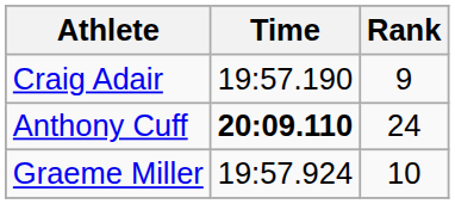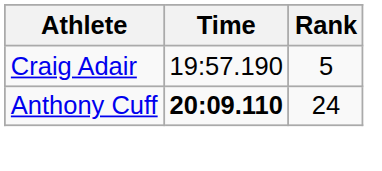Craig Adair | Rank: 9 -> 5
- row: Graeme Miller | 19:57.924 | 10
